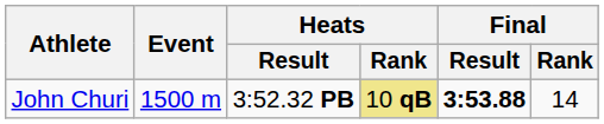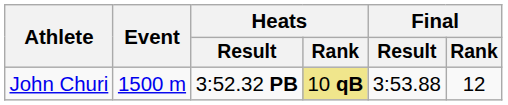John Churi | Final / Result: bold -> normal
John Churi | Final / Rank: 14 -> 12
